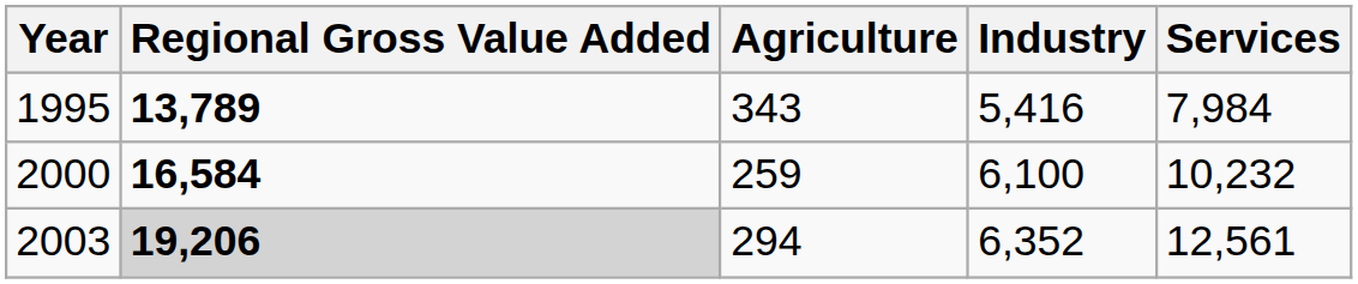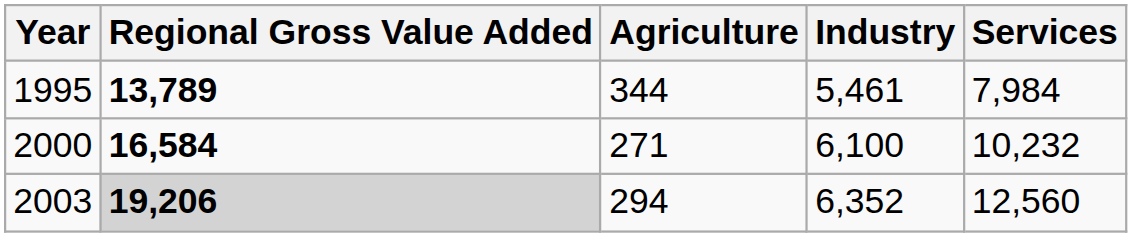1995 | Agriculture: 343 -> 344
1995 | Industry: 5,416 -> 5,461
2000 | Agriculture: 259 -> 271
2003 | Services: 12,561 -> 12,560
